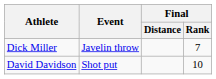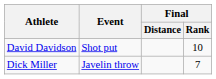rows swapped: David Davidson <-> Dick Miller
